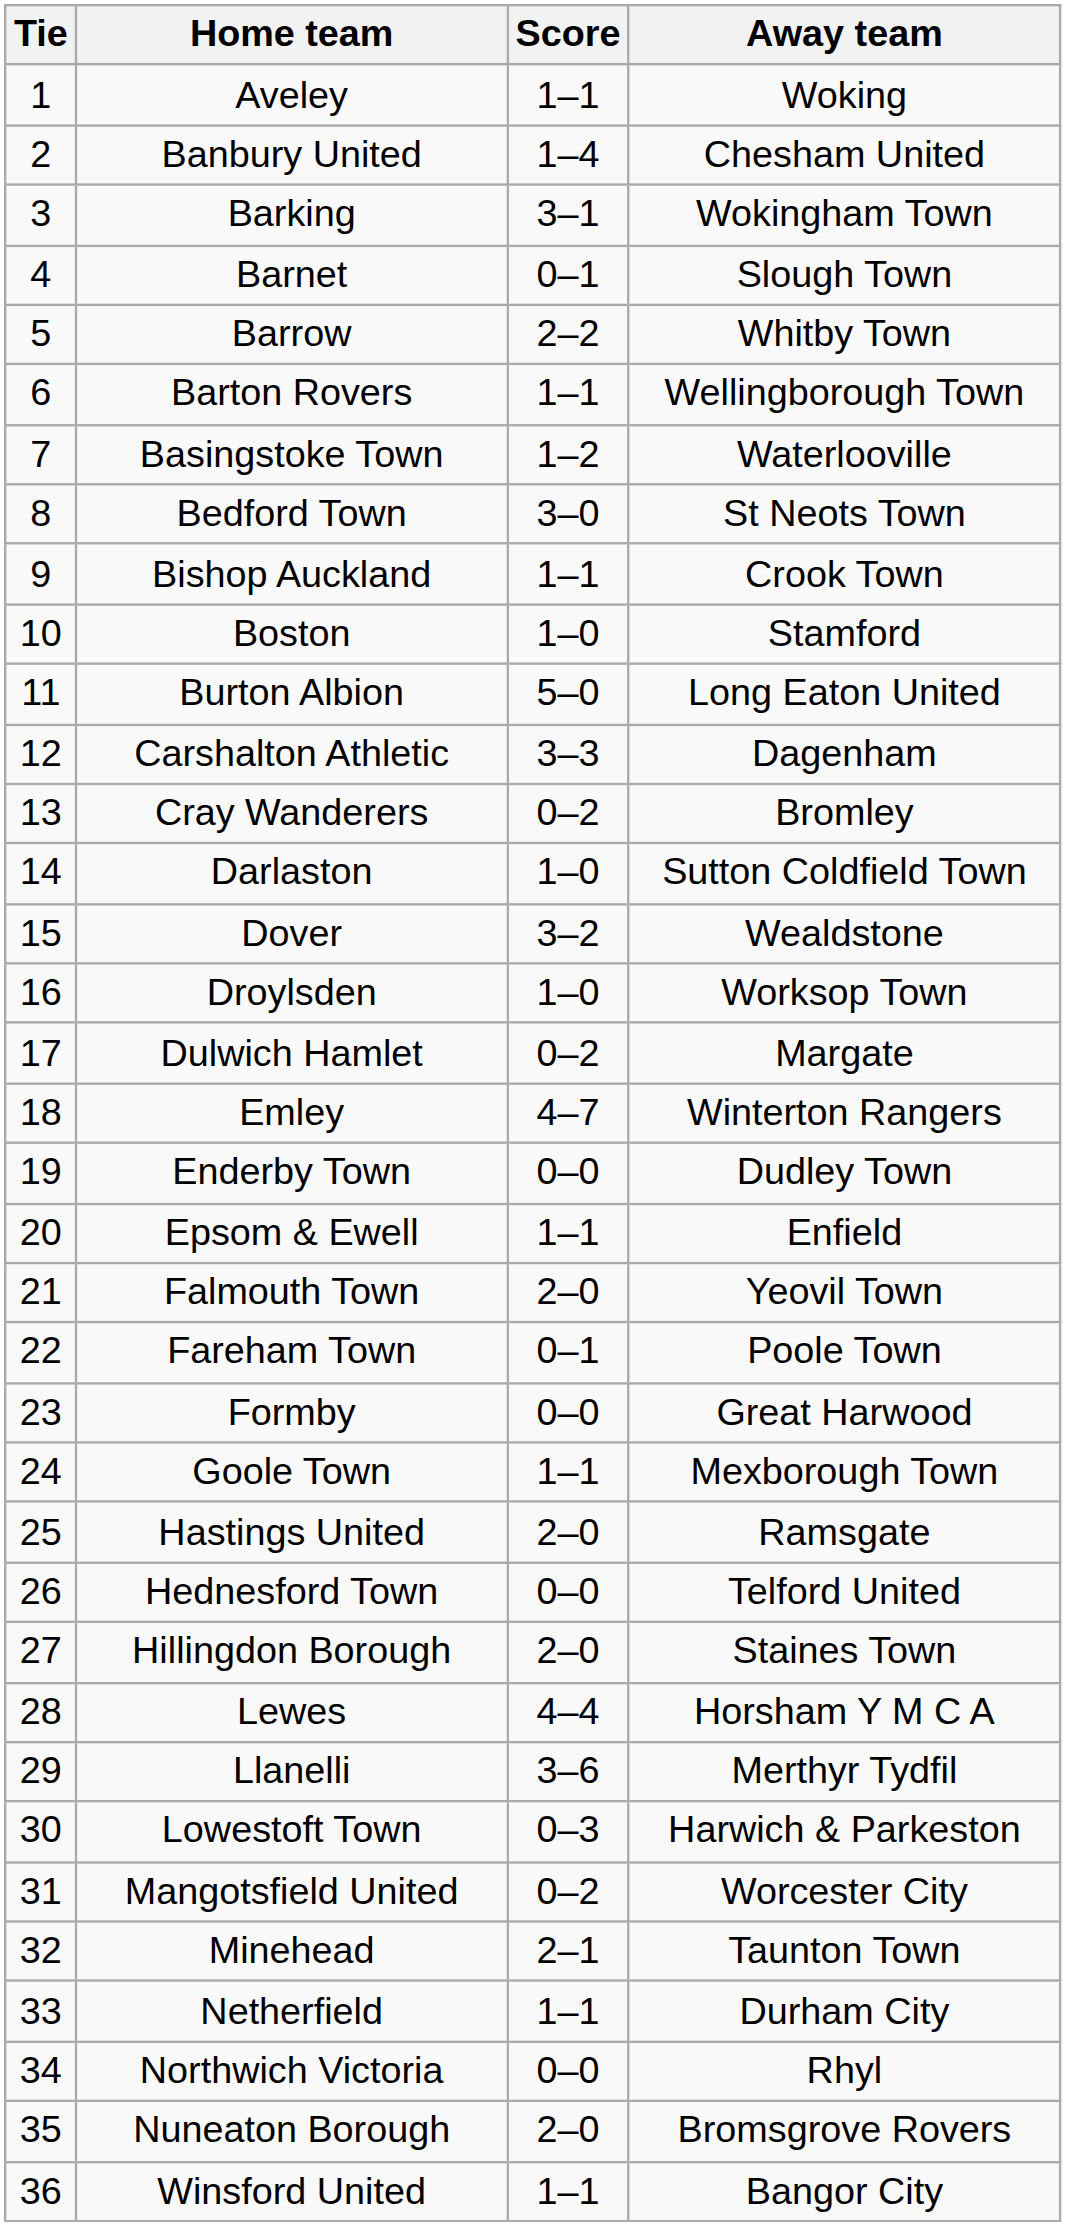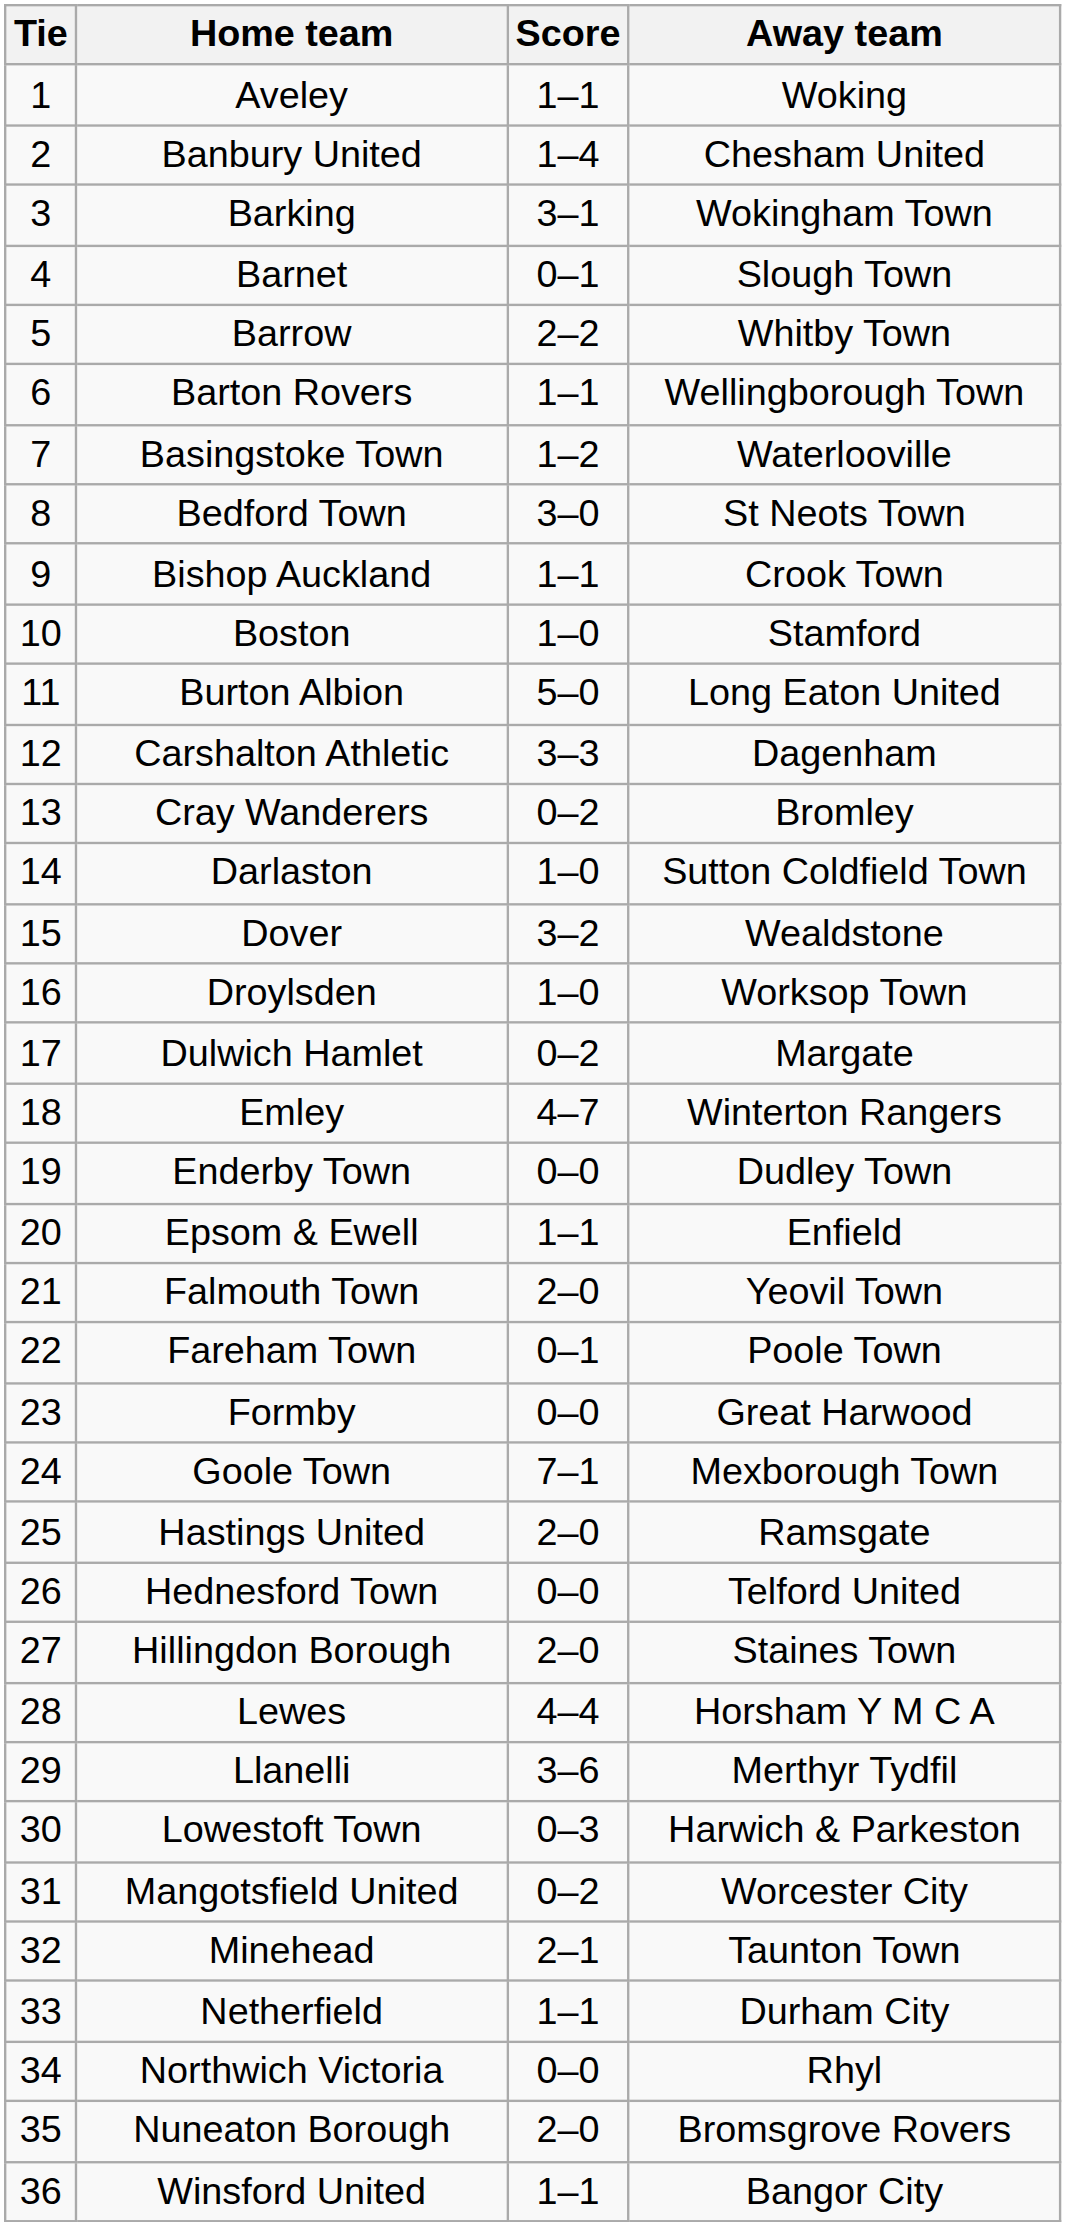Goole Town | Score: 1–1 -> 7–1
